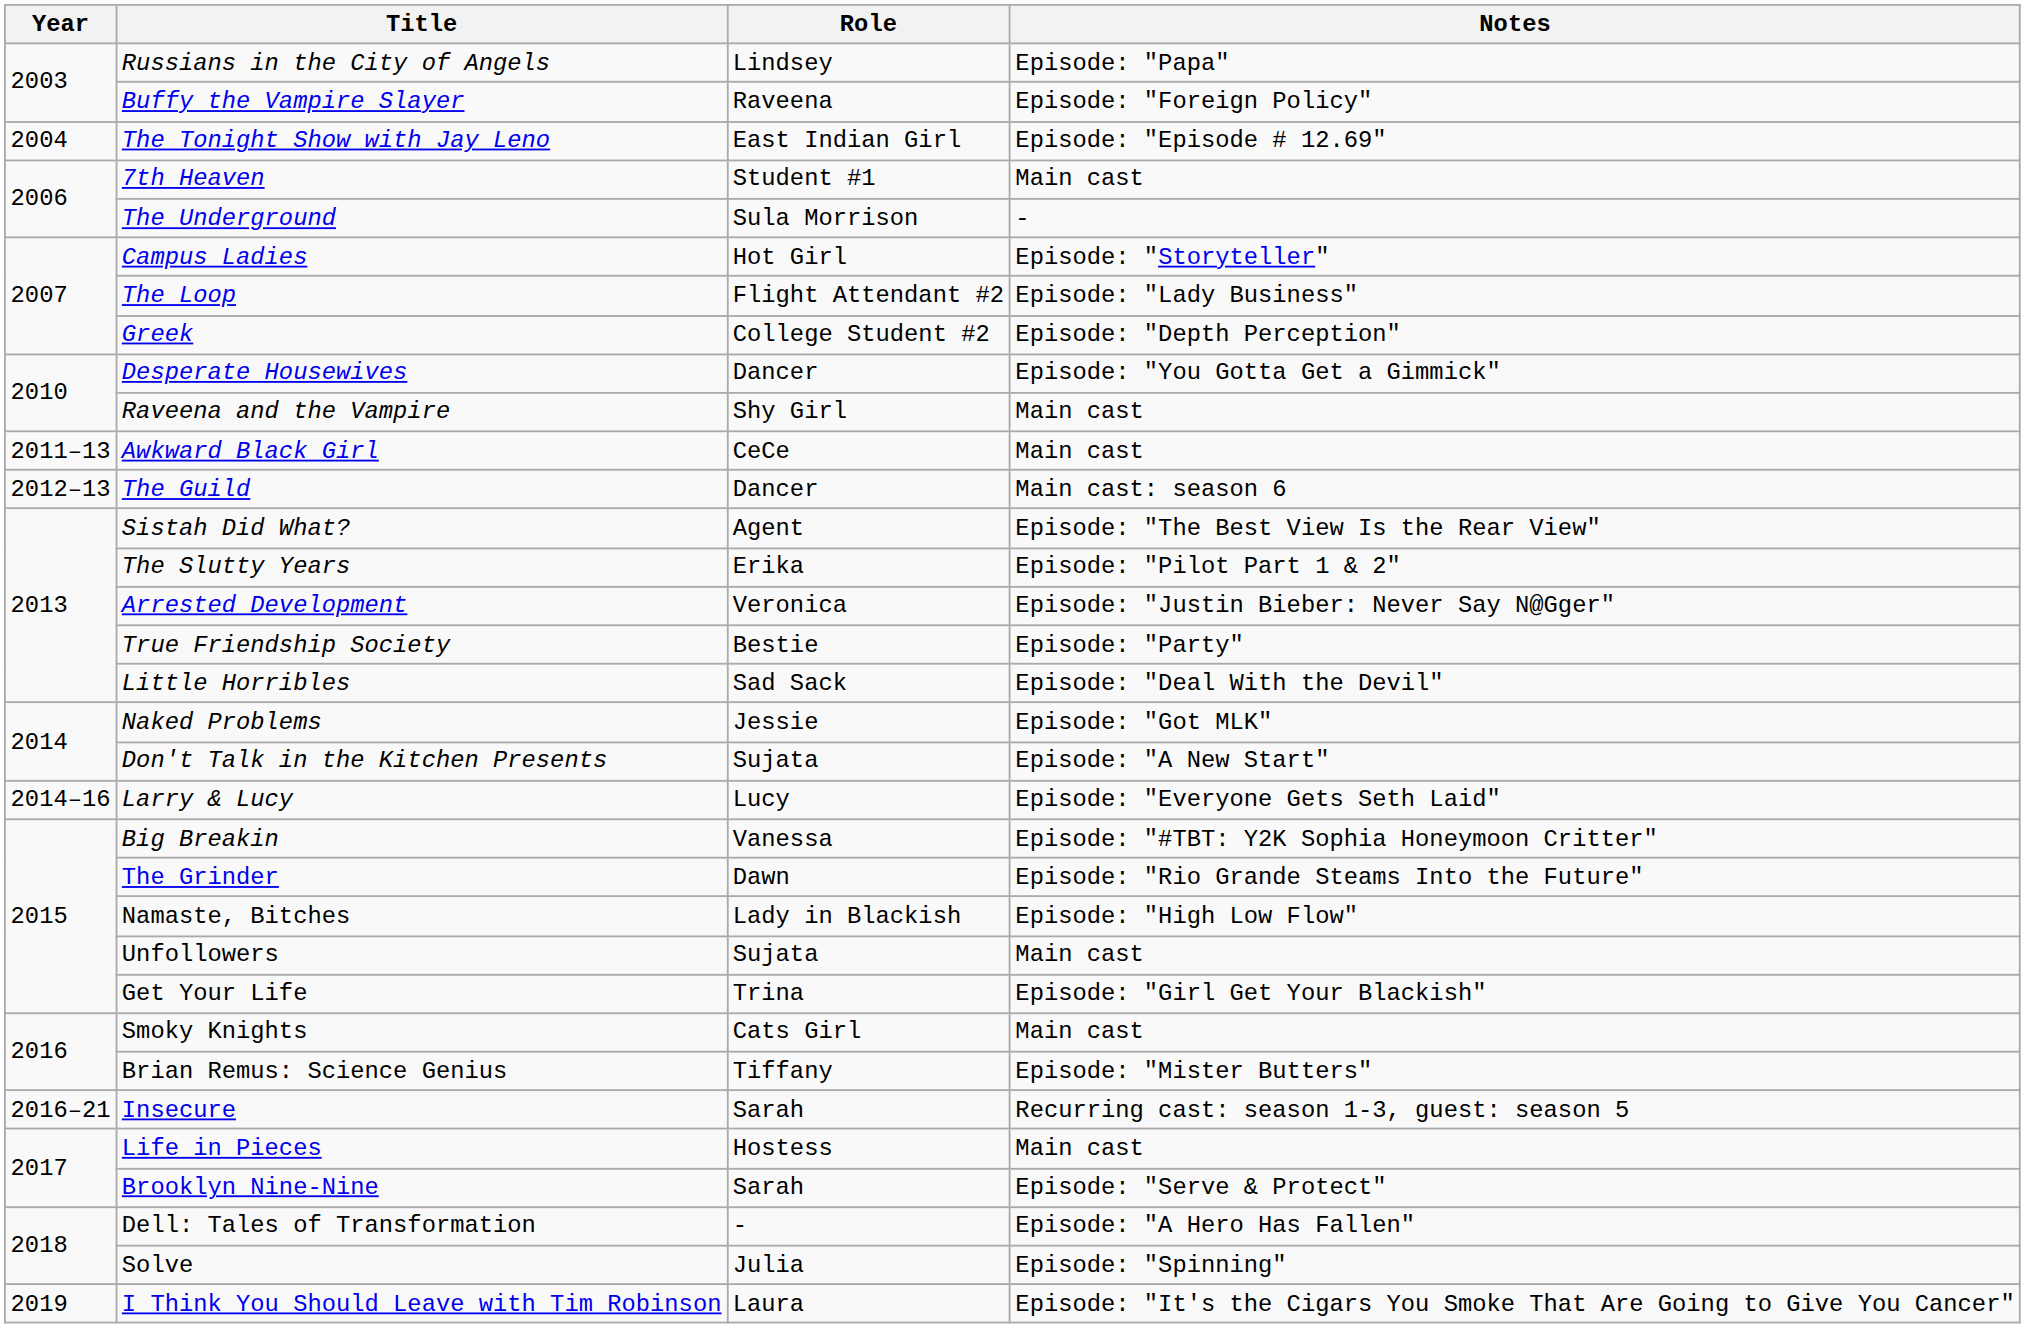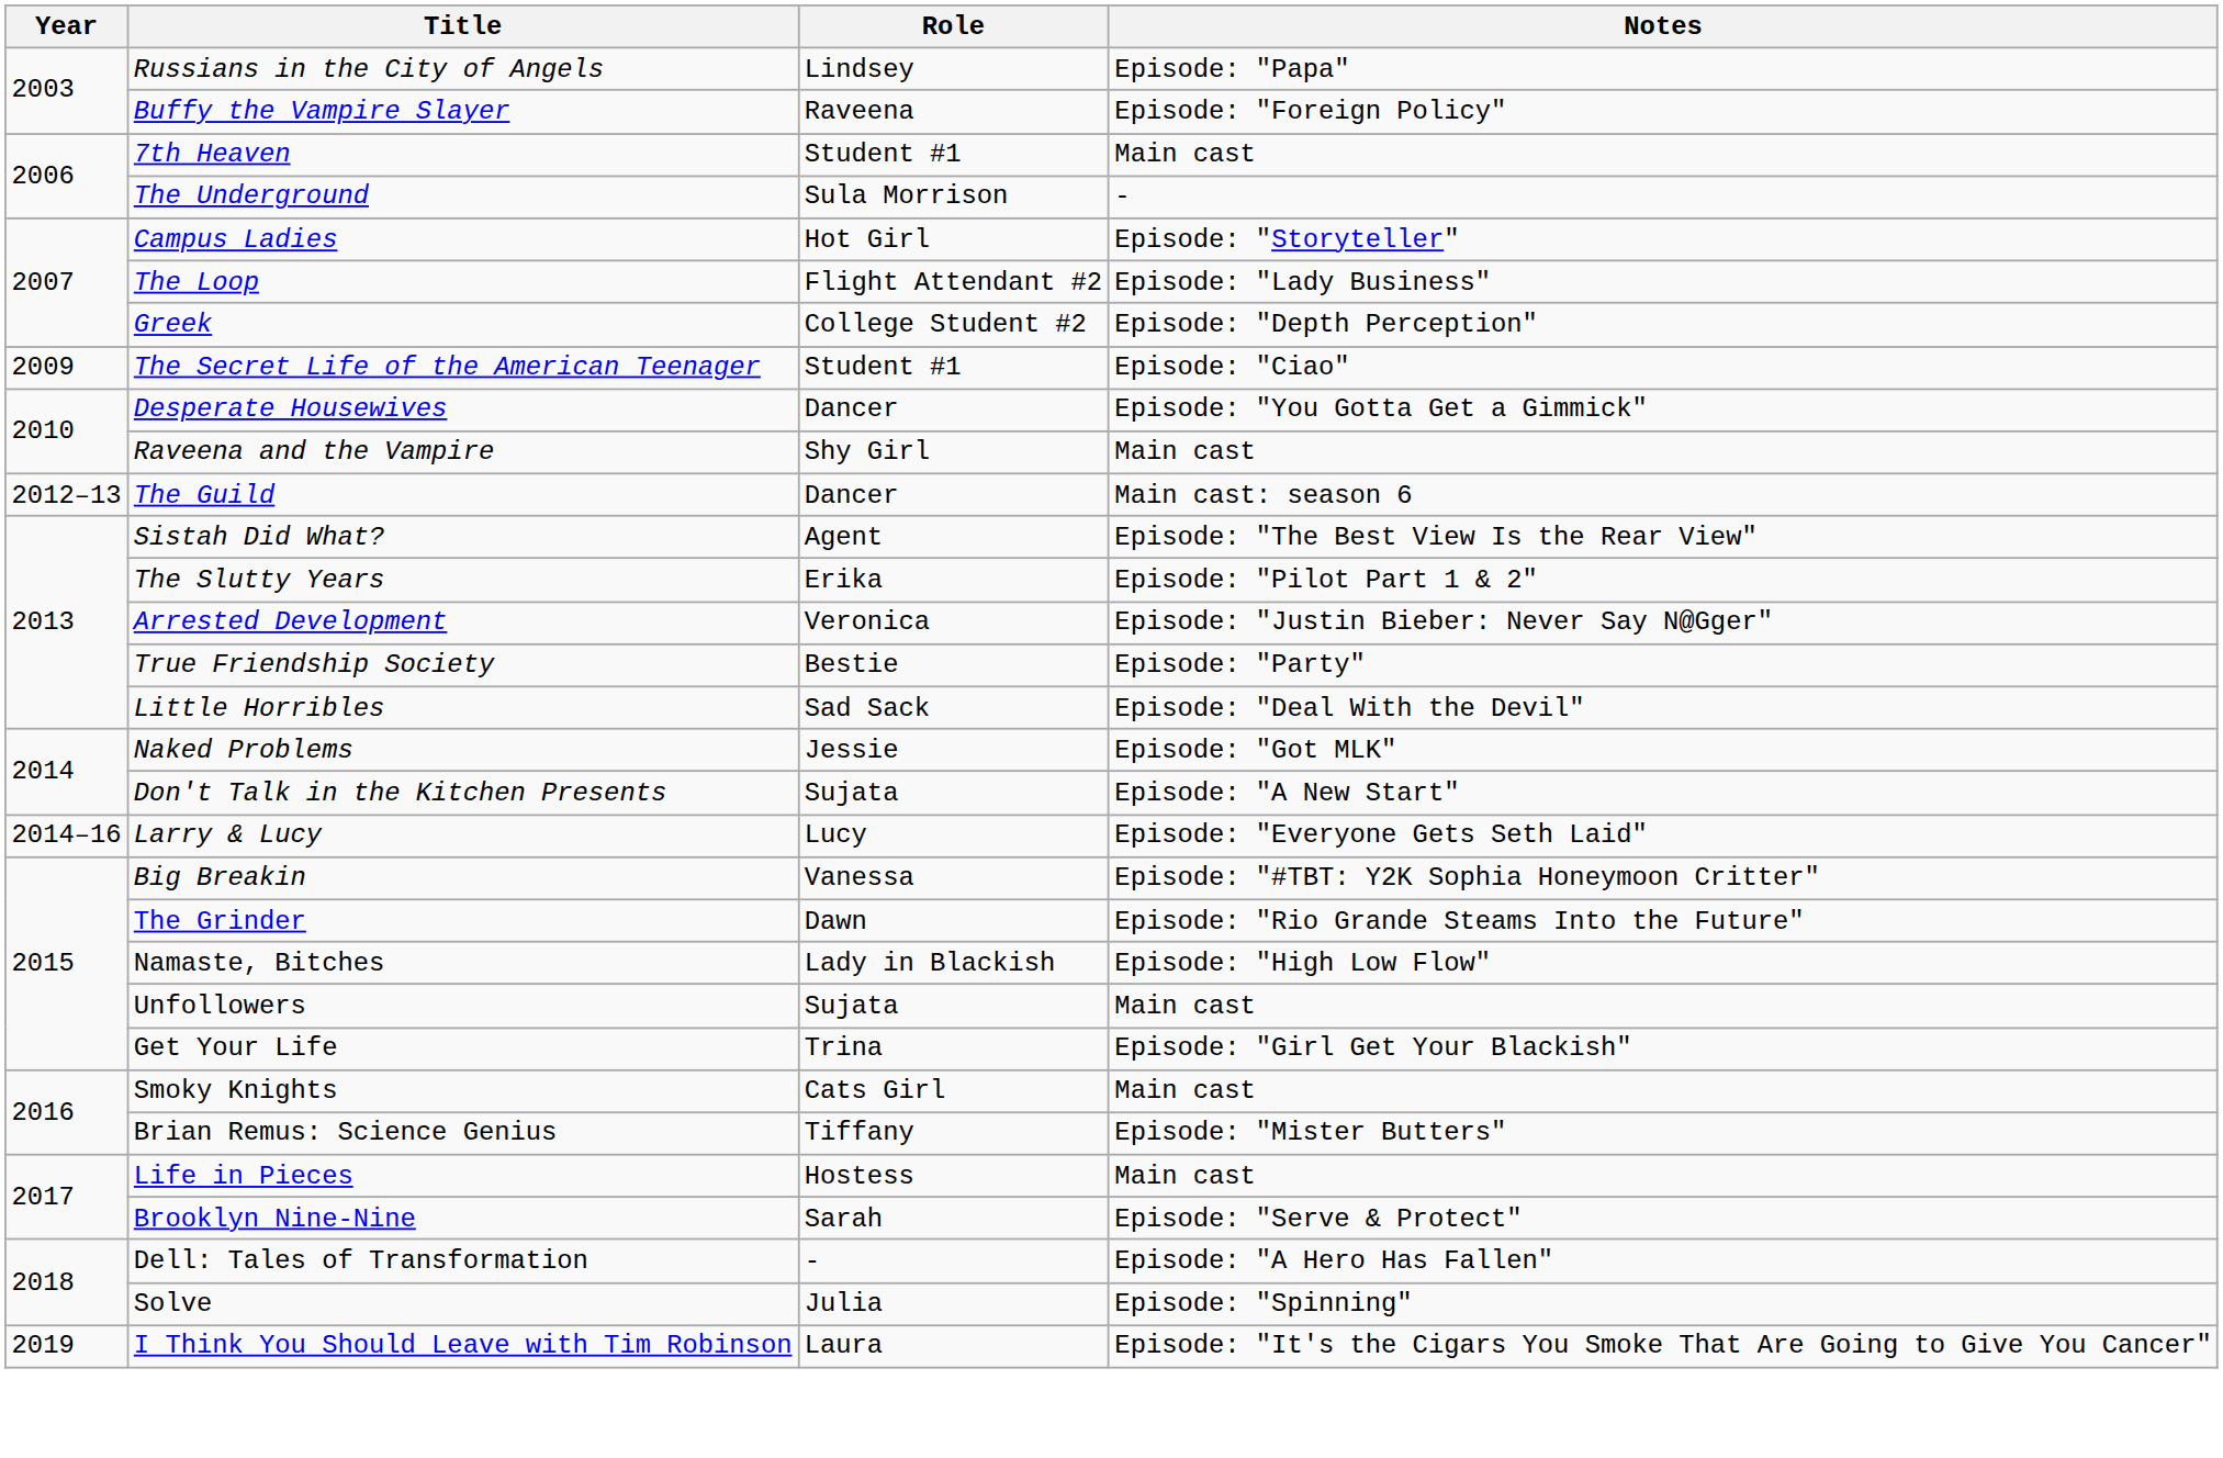- row: 2004 | The Tonight Show with Jay Leno | East Indian Girl | Episode: "Episode # 12.69"
+ row: 2009 | The Secret Life of the American Teenager | Student #1 | Episode: "Ciao"
- row: 2011–13 | Awkward Black Girl | CeCe | Main cast
- row: 2016–21 | Insecure | Sarah | Recurring cast: season 1-3, guest: season 5
